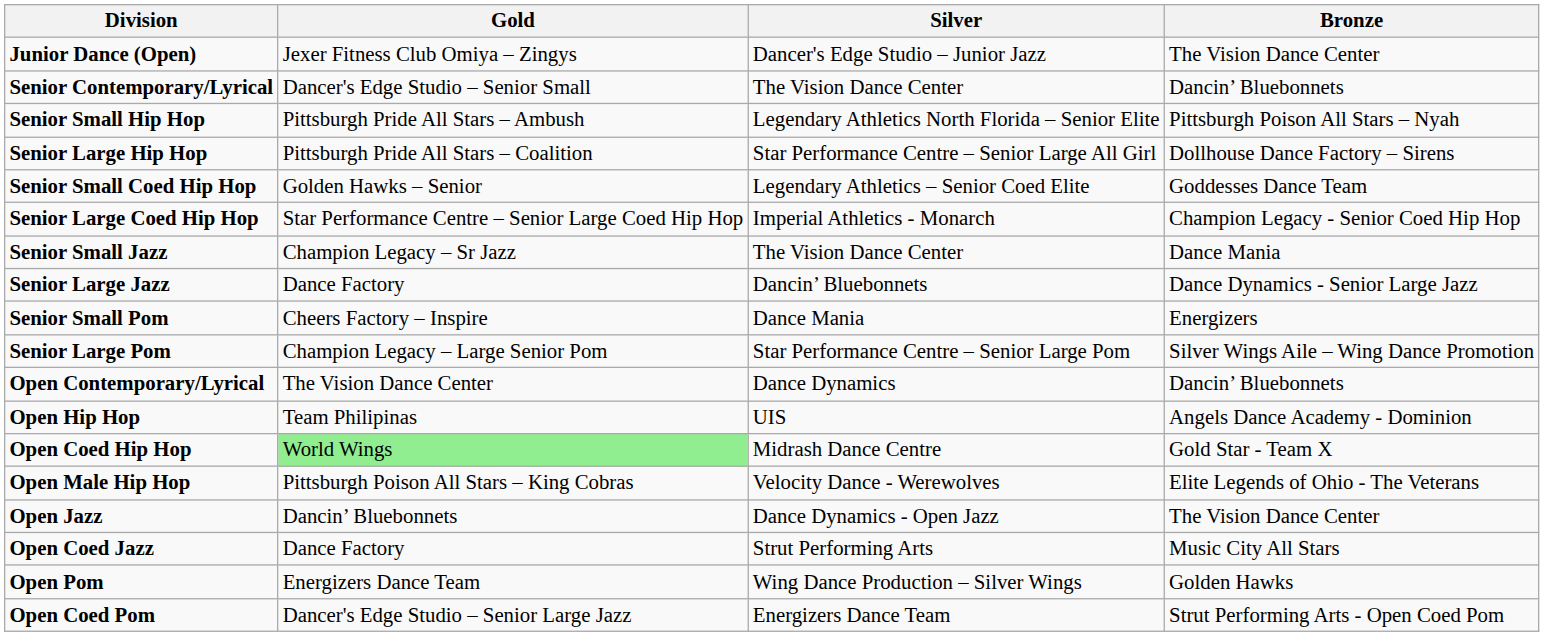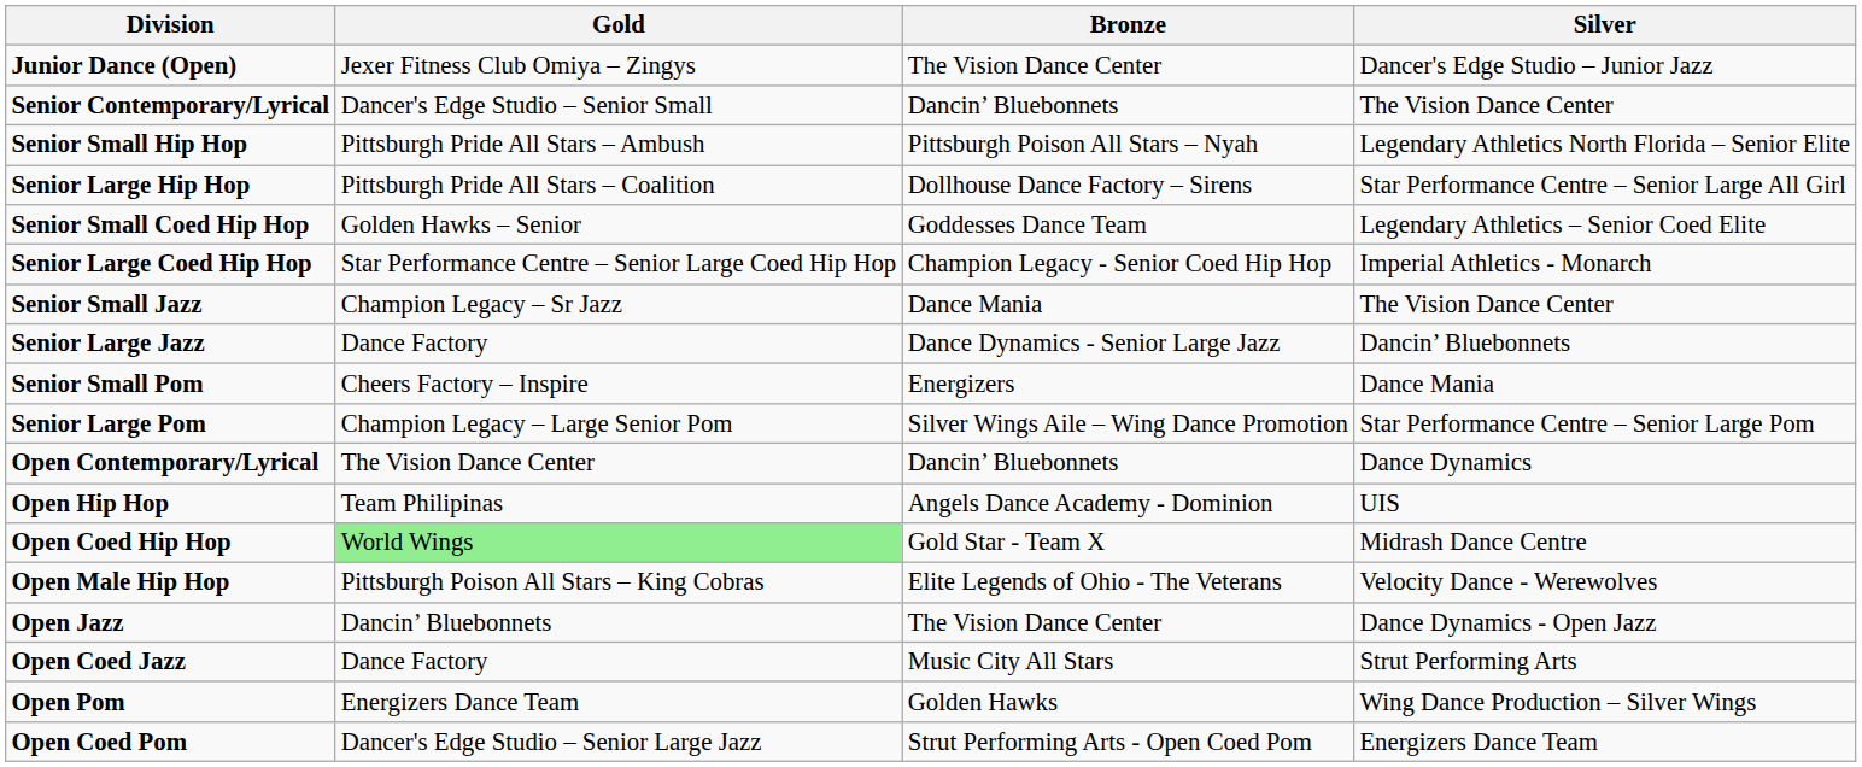columns swapped: Silver <-> Bronze
